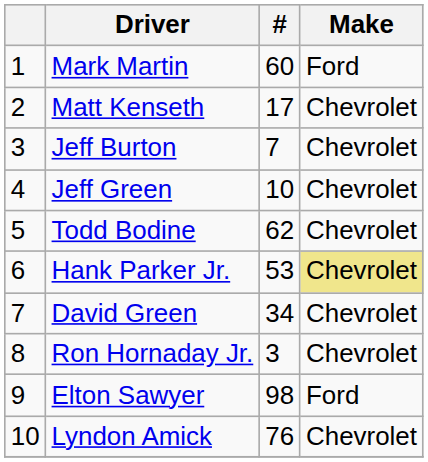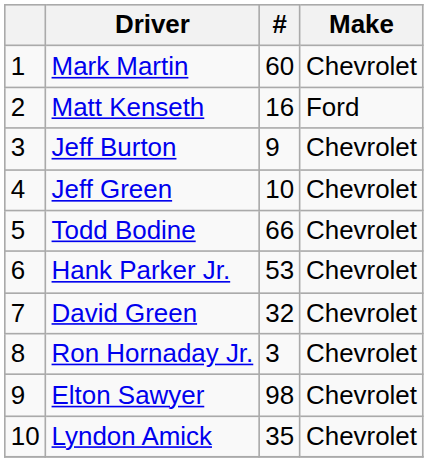Mark Martin | Make: Ford -> Chevrolet
Matt Kenseth | #: 17 -> 16
Matt Kenseth | Make: Chevrolet -> Ford
Jeff Burton | #: 7 -> 9
Todd Bodine | #: 62 -> 66
Hank Parker Jr. | Make: khaki background -> no background
David Green | #: 34 -> 32
Elton Sawyer | Make: Ford -> Chevrolet
Lyndon Amick | #: 76 -> 35
